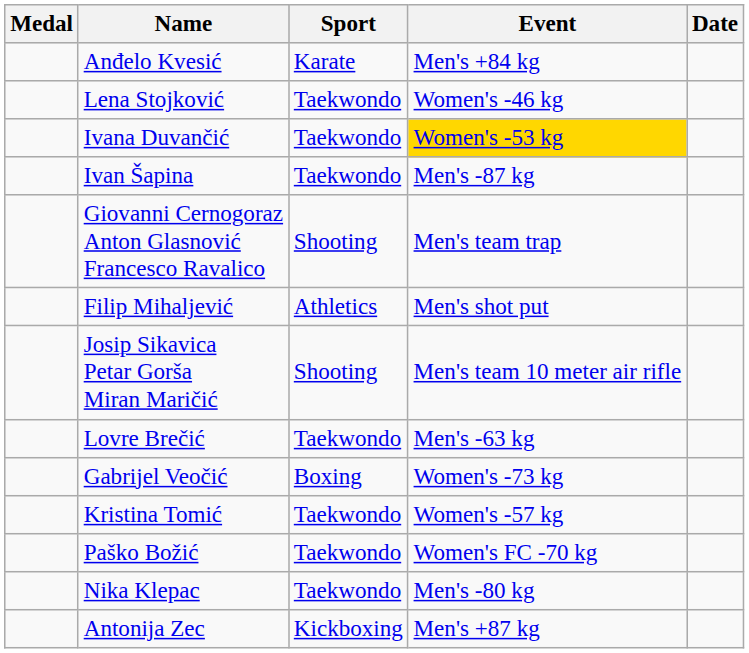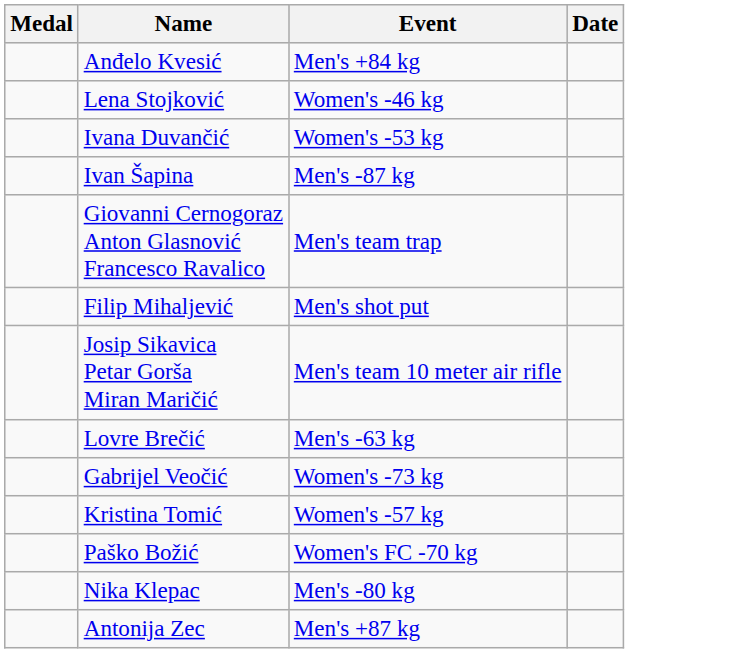- column: Sport | Karate | Taekwondo | Taekwondo | Taekwondo | Shooting | Athletics | Shooting | Taekwondo | Boxing | Taekwondo | Taekwondo | Taekwondo | Kickboxing
Ivana Duvančić | Event: gold background -> no background
